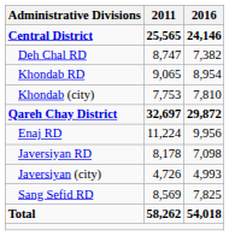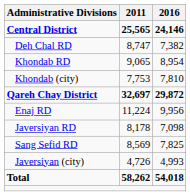rows swapped: Sang Sefid RD <-> Javersiyan (city)
